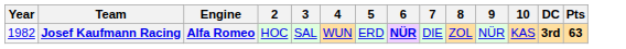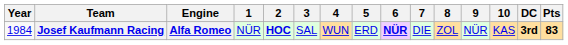+ column: 1 | NÜR
Josef Kaufmann Racing | Year: 1982 -> 1984
Josef Kaufmann Racing | 2: normal -> bold
Josef Kaufmann Racing | Pts: 63 -> 83
